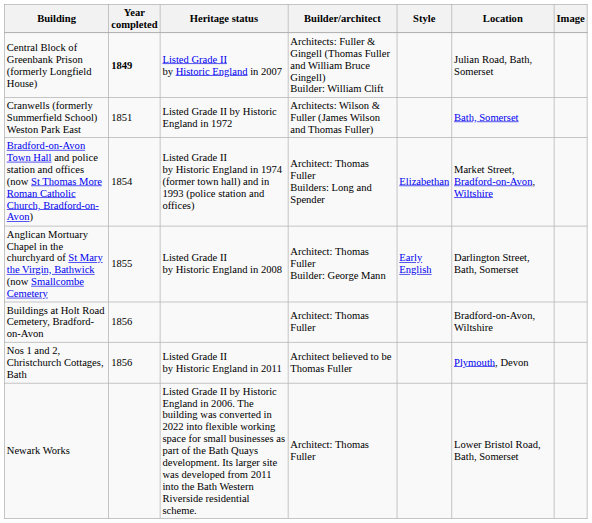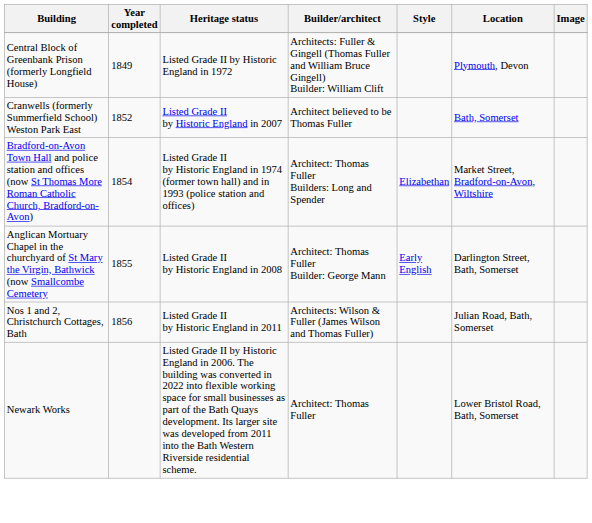Central Block of Greenbank Prison (formerly Longfield House) | Year completed: bold -> normal
Central Block of Greenbank Prison (formerly Longfield House) | Heritage status: Listed Grade II by Historic England in 2007 -> Listed Grade II by Historic England in 1972
Central Block of Greenbank Prison (formerly Longfield House) | Location: Julian Road, Bath, Somerset -> Plymouth, Devon
Cranwells (formerly Summerfield School) Weston Park East | Year completed: 1851 -> 1852
Cranwells (formerly Summerfield School) Weston Park East | Heritage status: Listed Grade II by Historic England in 1972 -> Listed Grade II by Historic England in 2007
Cranwells (formerly Summerfield School) Weston Park East | Builder/architect: Architects: Wilson & Fuller (James Wilson and Thomas Fuller) -> Architect believed to be Thomas Fuller
- row: Buildings at Holt Road Cemetery, Bradford-on-Avon | 1856 | Architect: Thomas Fuller | Bradford-on-Avon, Wiltshire
Nos 1 and 2, Christchurch Cottages, Bath | Builder/architect: Architect believed to be Thomas Fuller -> Architects: Wilson & Fuller (James Wilson and Thomas Fuller)
Nos 1 and 2, Christchurch Cottages, Bath | Location: Plymouth, Devon -> Julian Road, Bath, Somerset
